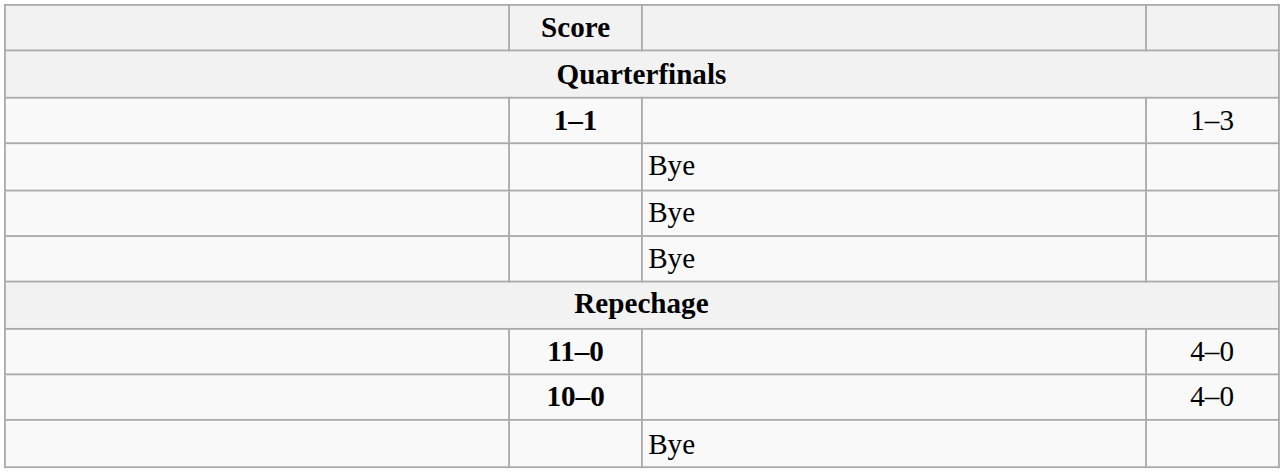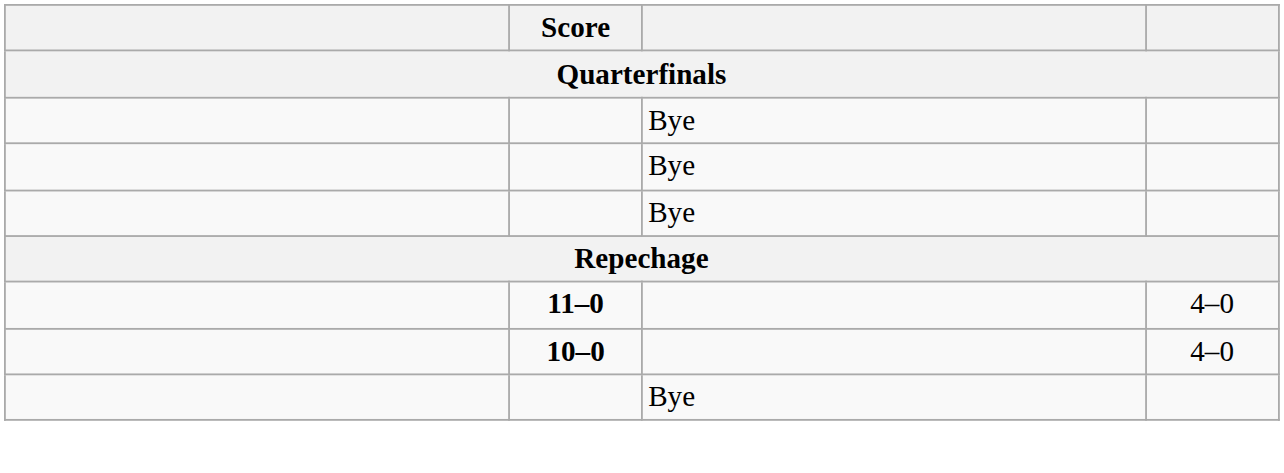- row: 1–1 | 1–3
